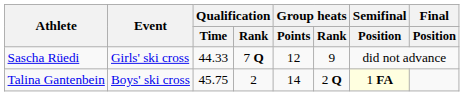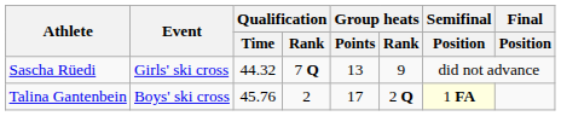Sascha Rüedi | Qualification / Time: 44.33 -> 44.32
Sascha Rüedi | Group heats / Points: 12 -> 13
Talina Gantenbein | Qualification / Time: 45.75 -> 45.76
Talina Gantenbein | Group heats / Points: 14 -> 17
